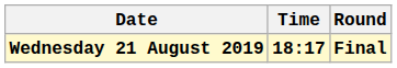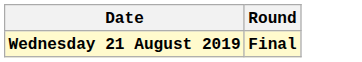- column: Time | 18:17
